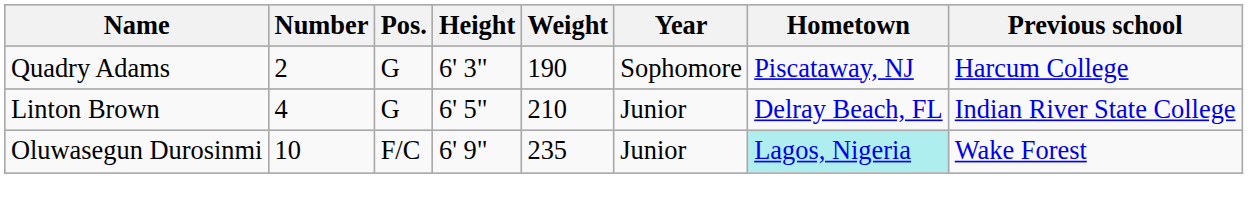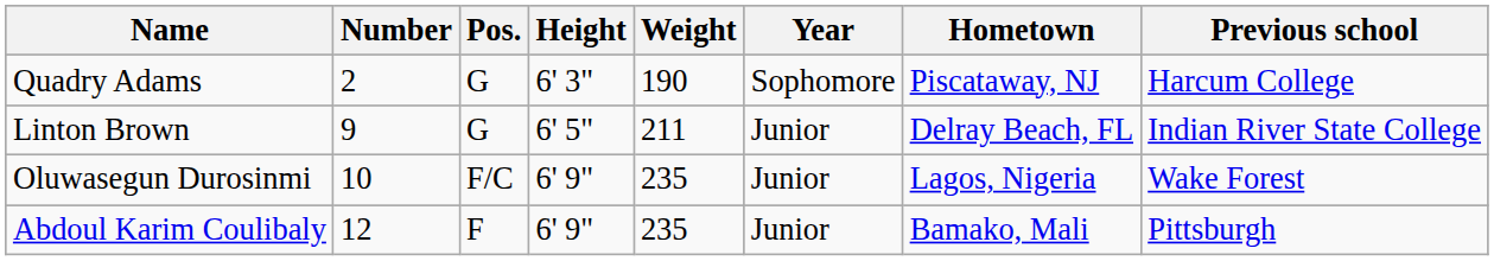Linton Brown | Number: 4 -> 9
Linton Brown | Weight: 210 -> 211
Oluwasegun Durosinmi | Hometown: paleturquoise background -> no background
+ row: Abdoul Karim Coulibaly | 12 | F | 6' 9" | 235 | Junior | Bamako, Mali | Pittsburgh
